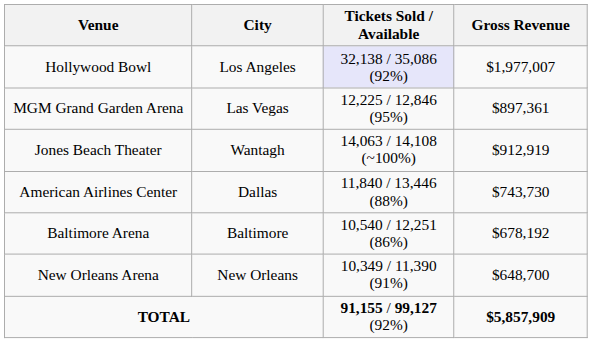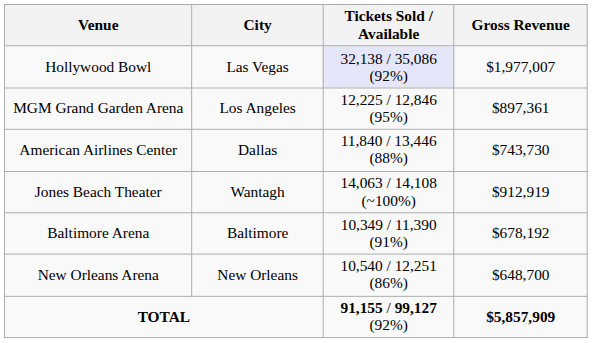Hollywood Bowl | City: Los Angeles -> Las Vegas
MGM Grand Garden Arena | City: Las Vegas -> Los Angeles
rows swapped: American Airlines Center <-> Jones Beach Theater
Baltimore Arena | Tickets Sold / Available: 10,540 / 12,251 (86%) -> 10,349 / 11,390 (91%)
New Orleans Arena | Tickets Sold / Available: 10,349 / 11,390 (91%) -> 10,540 / 12,251 (86%)
